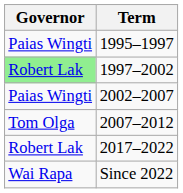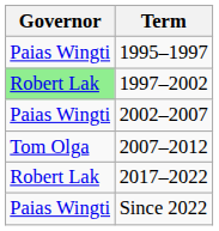Since 2022 | Governor: Wai Rapa -> Paias Wingti
